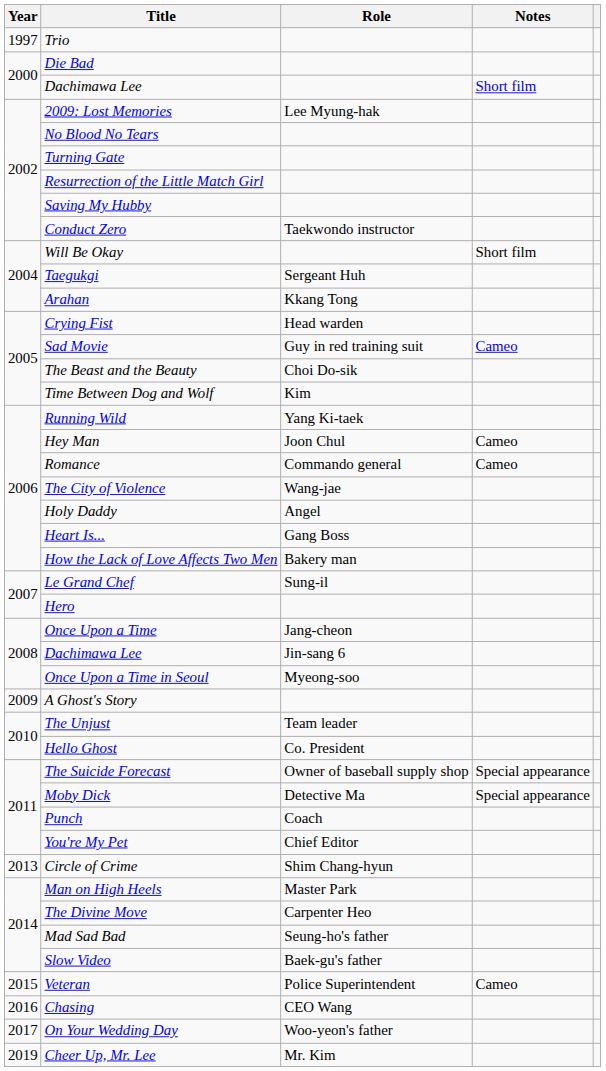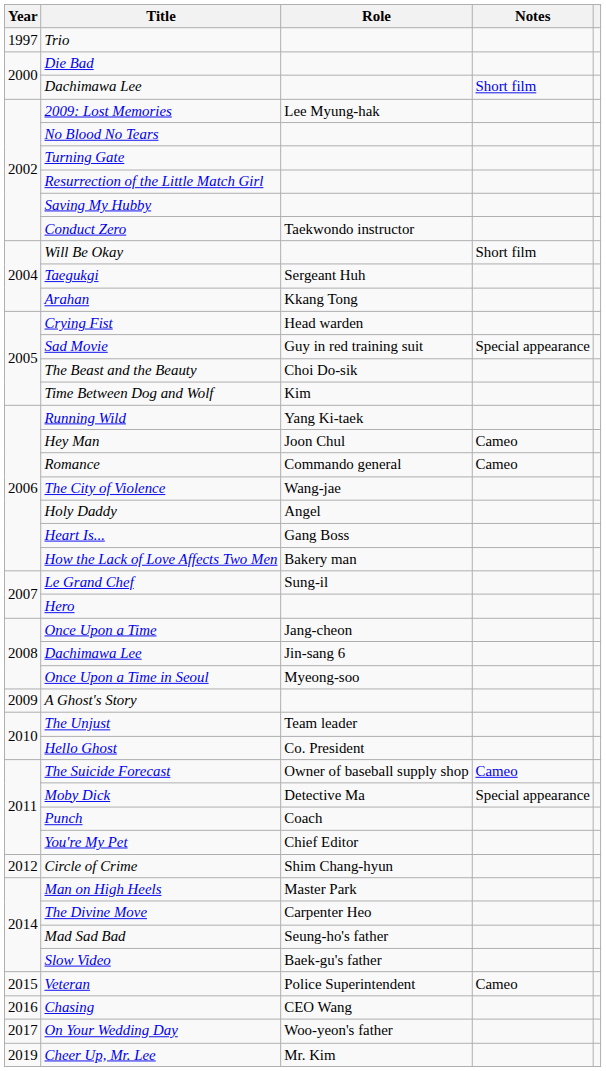Sad Movie | Notes: Cameo -> Special appearance
The Suicide Forecast | Notes: Special appearance -> Cameo
Circle of Crime | Year: 2013 -> 2012
